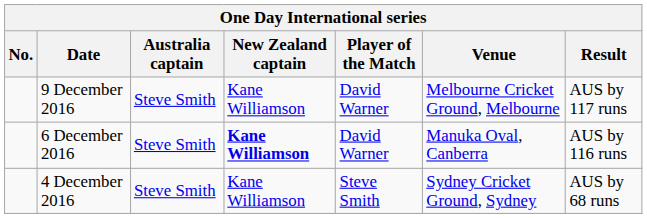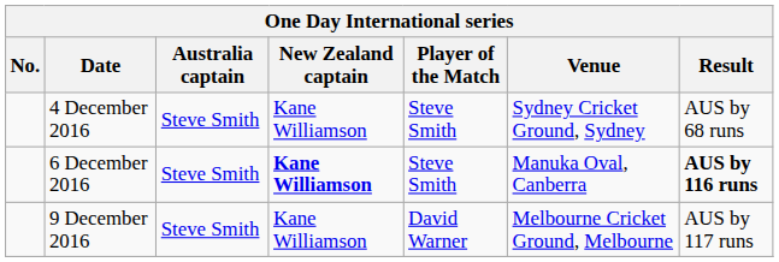rows swapped: 4 December 2016 <-> 9 December 2016
6 December 2016 | Player of the Match: David Warner -> Steve Smith
6 December 2016 | Result: normal -> bold
